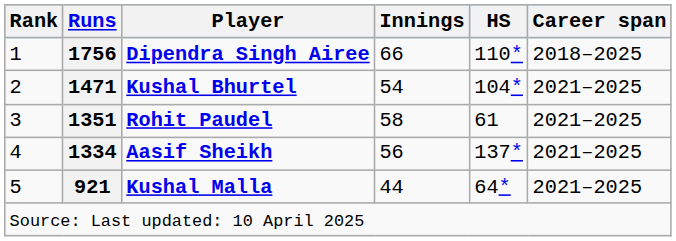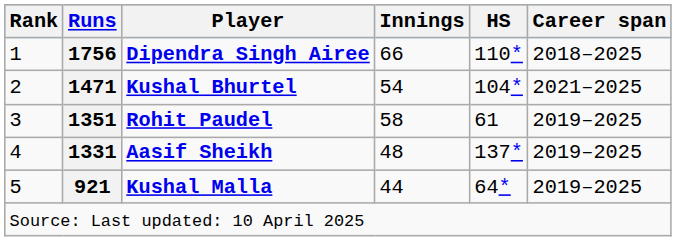Rohit Paudel | Career span: 2021–2025 -> 2019–2025
Aasif Sheikh | Runs: 1334 -> 1331
Aasif Sheikh | Innings: 56 -> 48
Aasif Sheikh | Career span: 2021–2025 -> 2019–2025
Kushal Malla | Career span: 2021–2025 -> 2019–2025
